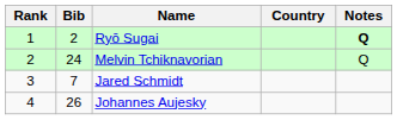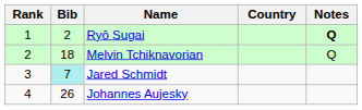Melvin Tchiknavorian | Bib: 24 -> 18
Jared Schmidt | Bib: no background -> paleturquoise background
